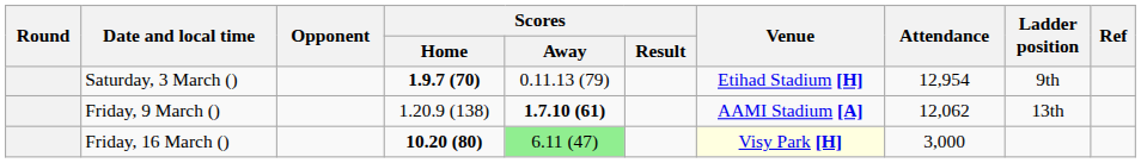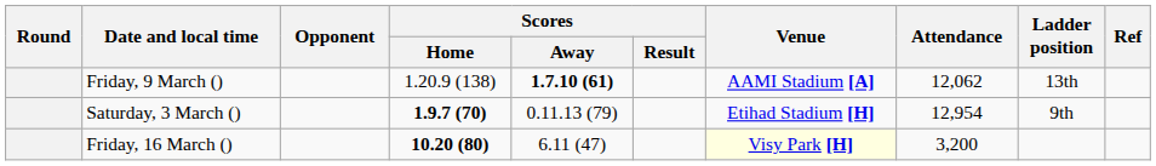rows swapped: Saturday, 3 March () <-> Friday, 9 March ()
Friday, 16 March () | Scores / Away: lightgreen background -> no background
Friday, 16 March () | Attendance: 3,000 -> 3,200
